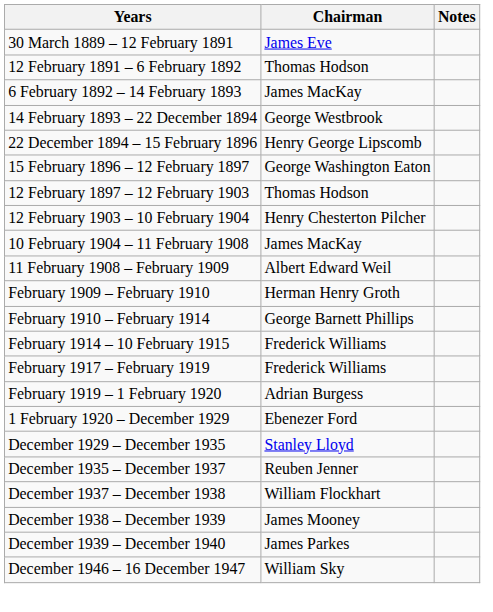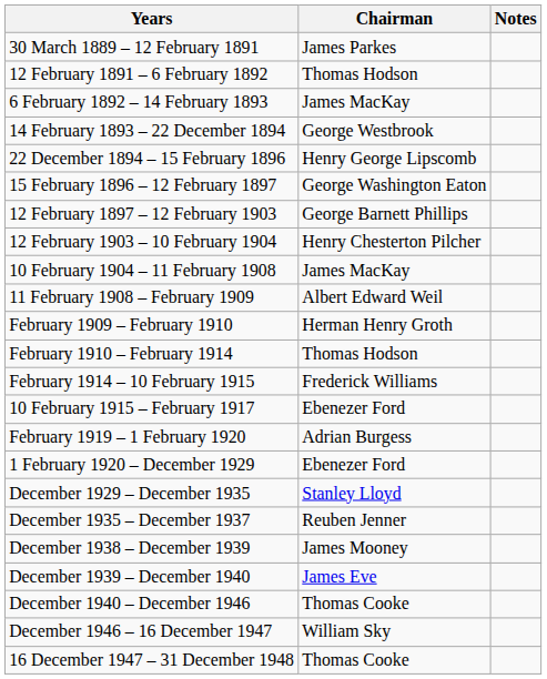30 March 1889 – 12 February 1891 | Chairman: James Eve -> James Parkes
12 February 1897 – 12 February 1903 | Chairman: Thomas Hodson -> George Barnett Phillips
February 1910 – February 1914 | Chairman: George Barnett Phillips -> Thomas Hodson
+ row: 10 February 1915 – February 1917 | Ebenezer Ford
- row: February 1917 – February 1919 | Frederick Williams
- row: December 1937 – December 1938 | William Flockhart
December 1939 – December 1940 | Chairman: James Parkes -> James Eve
+ row: December 1940 – December 1946 | Thomas Cooke
+ row: 16 December 1947 – 31 December 1948 | Thomas Cooke
